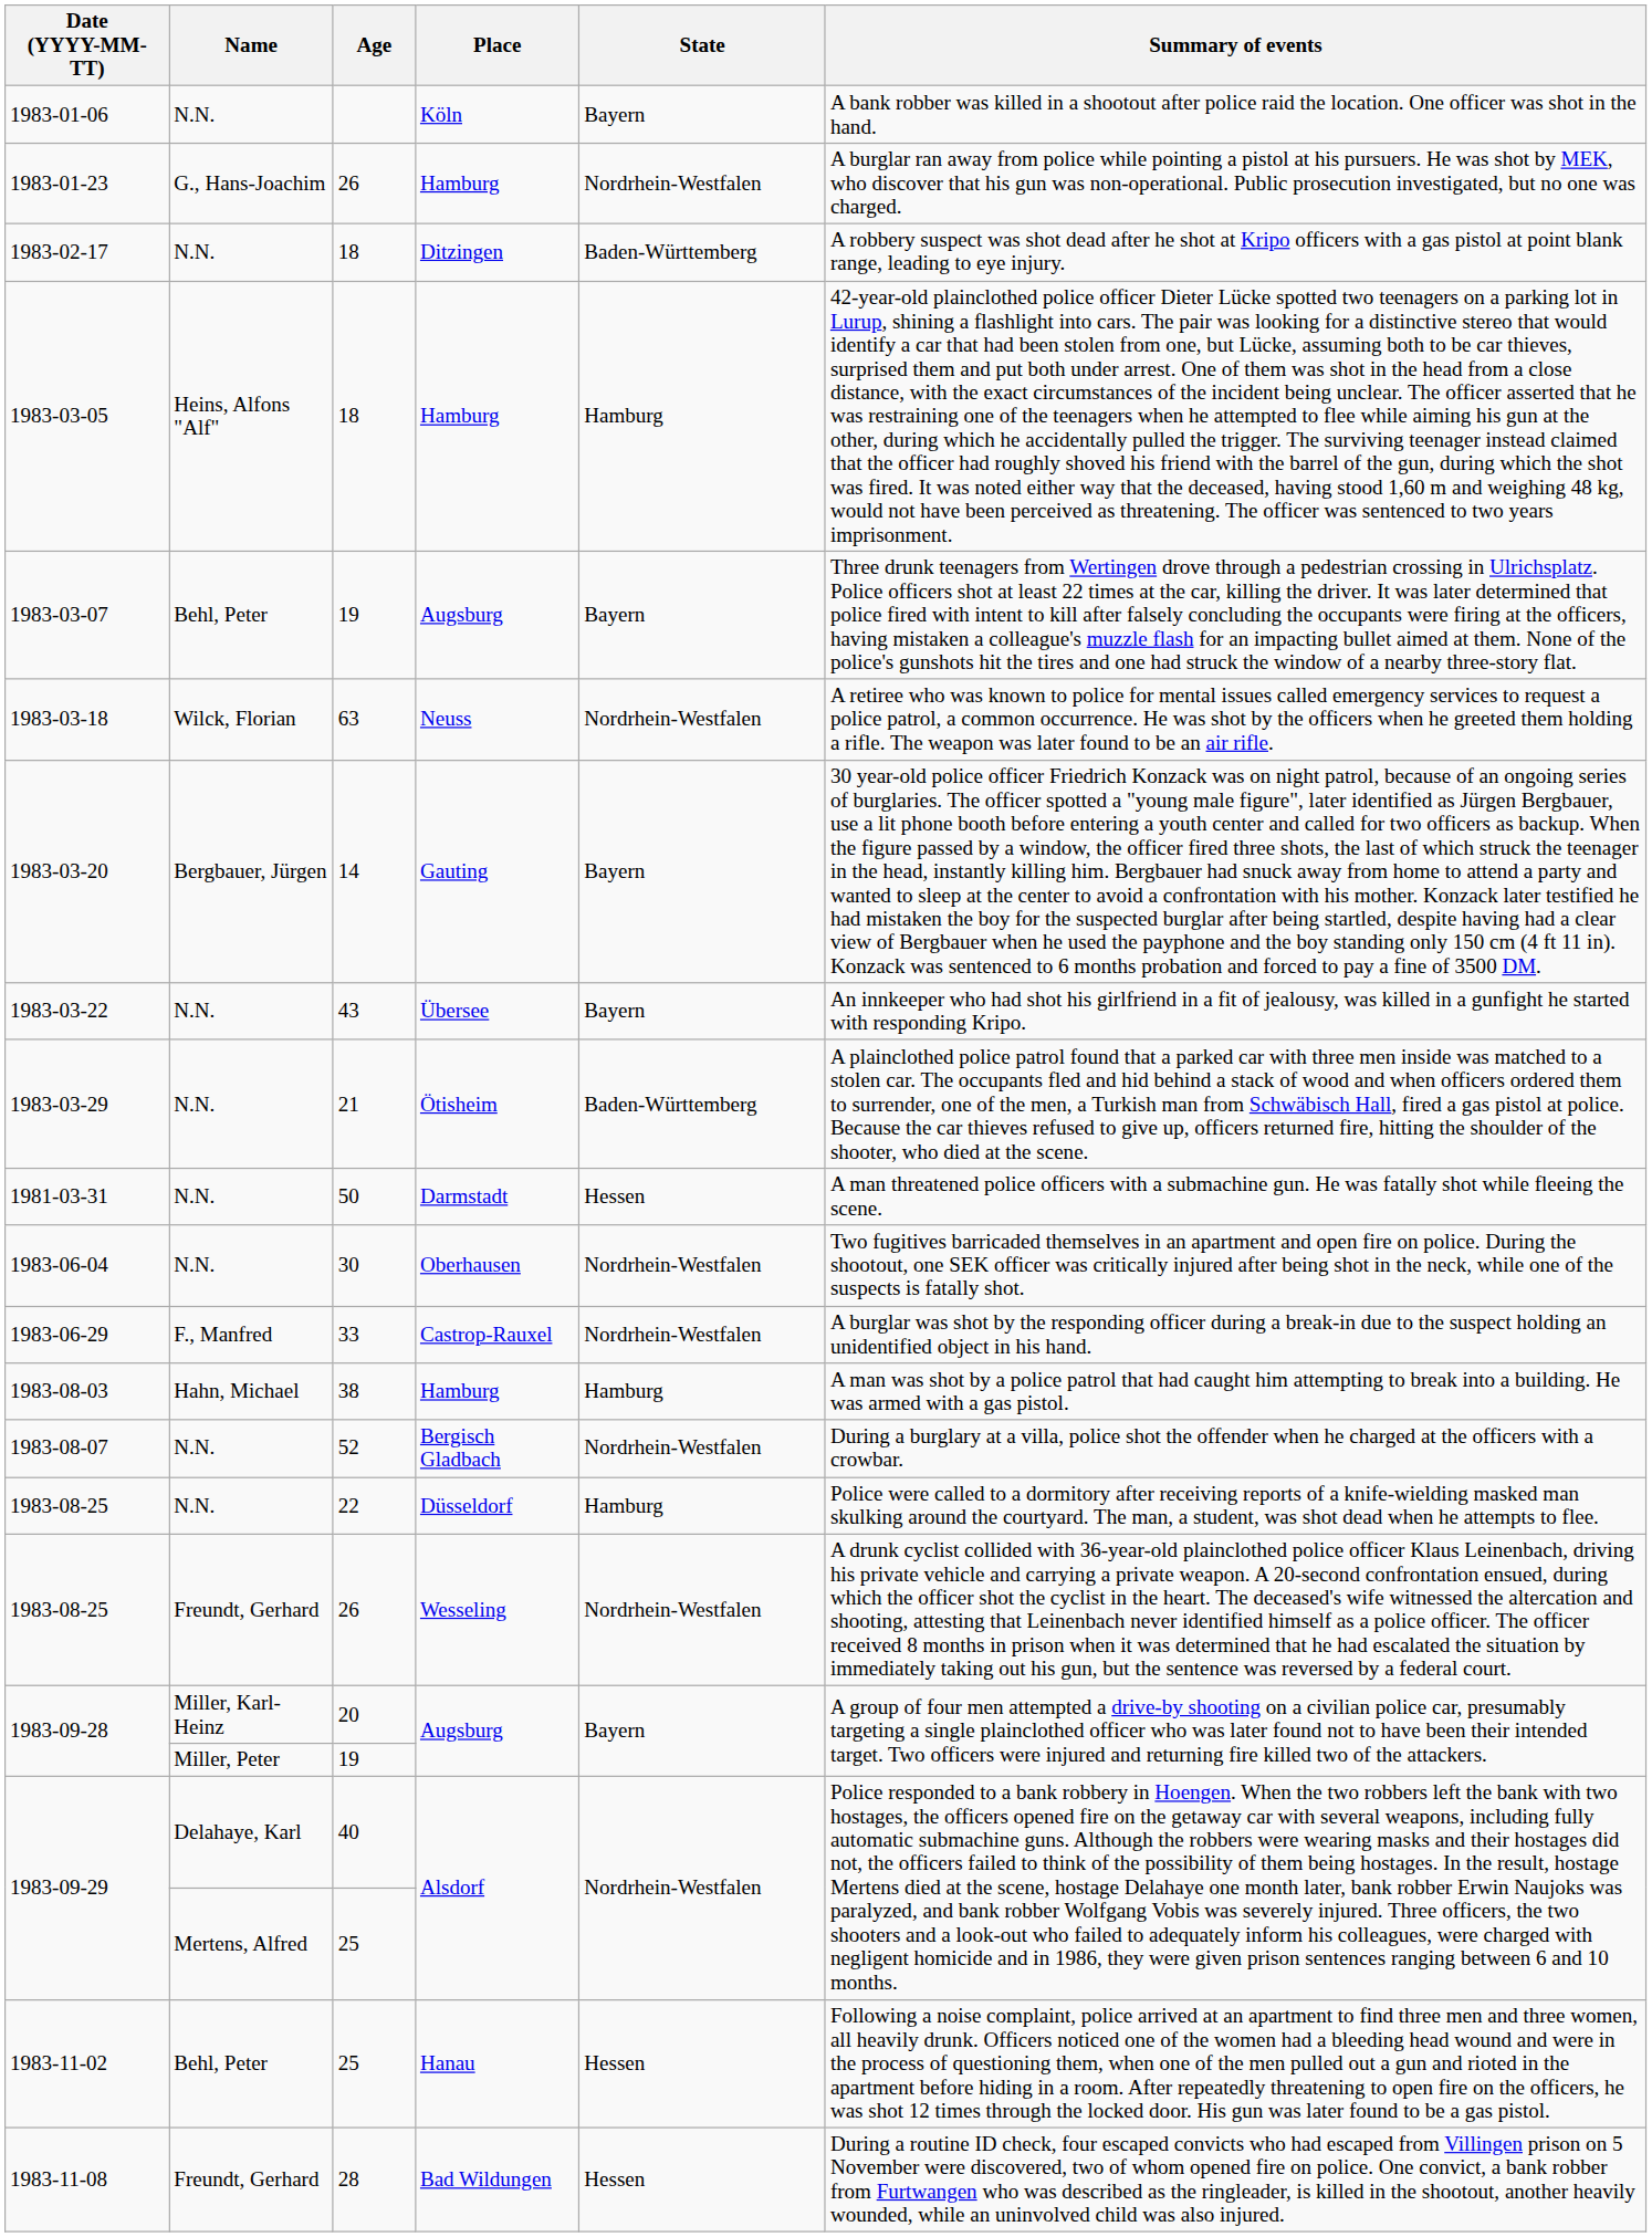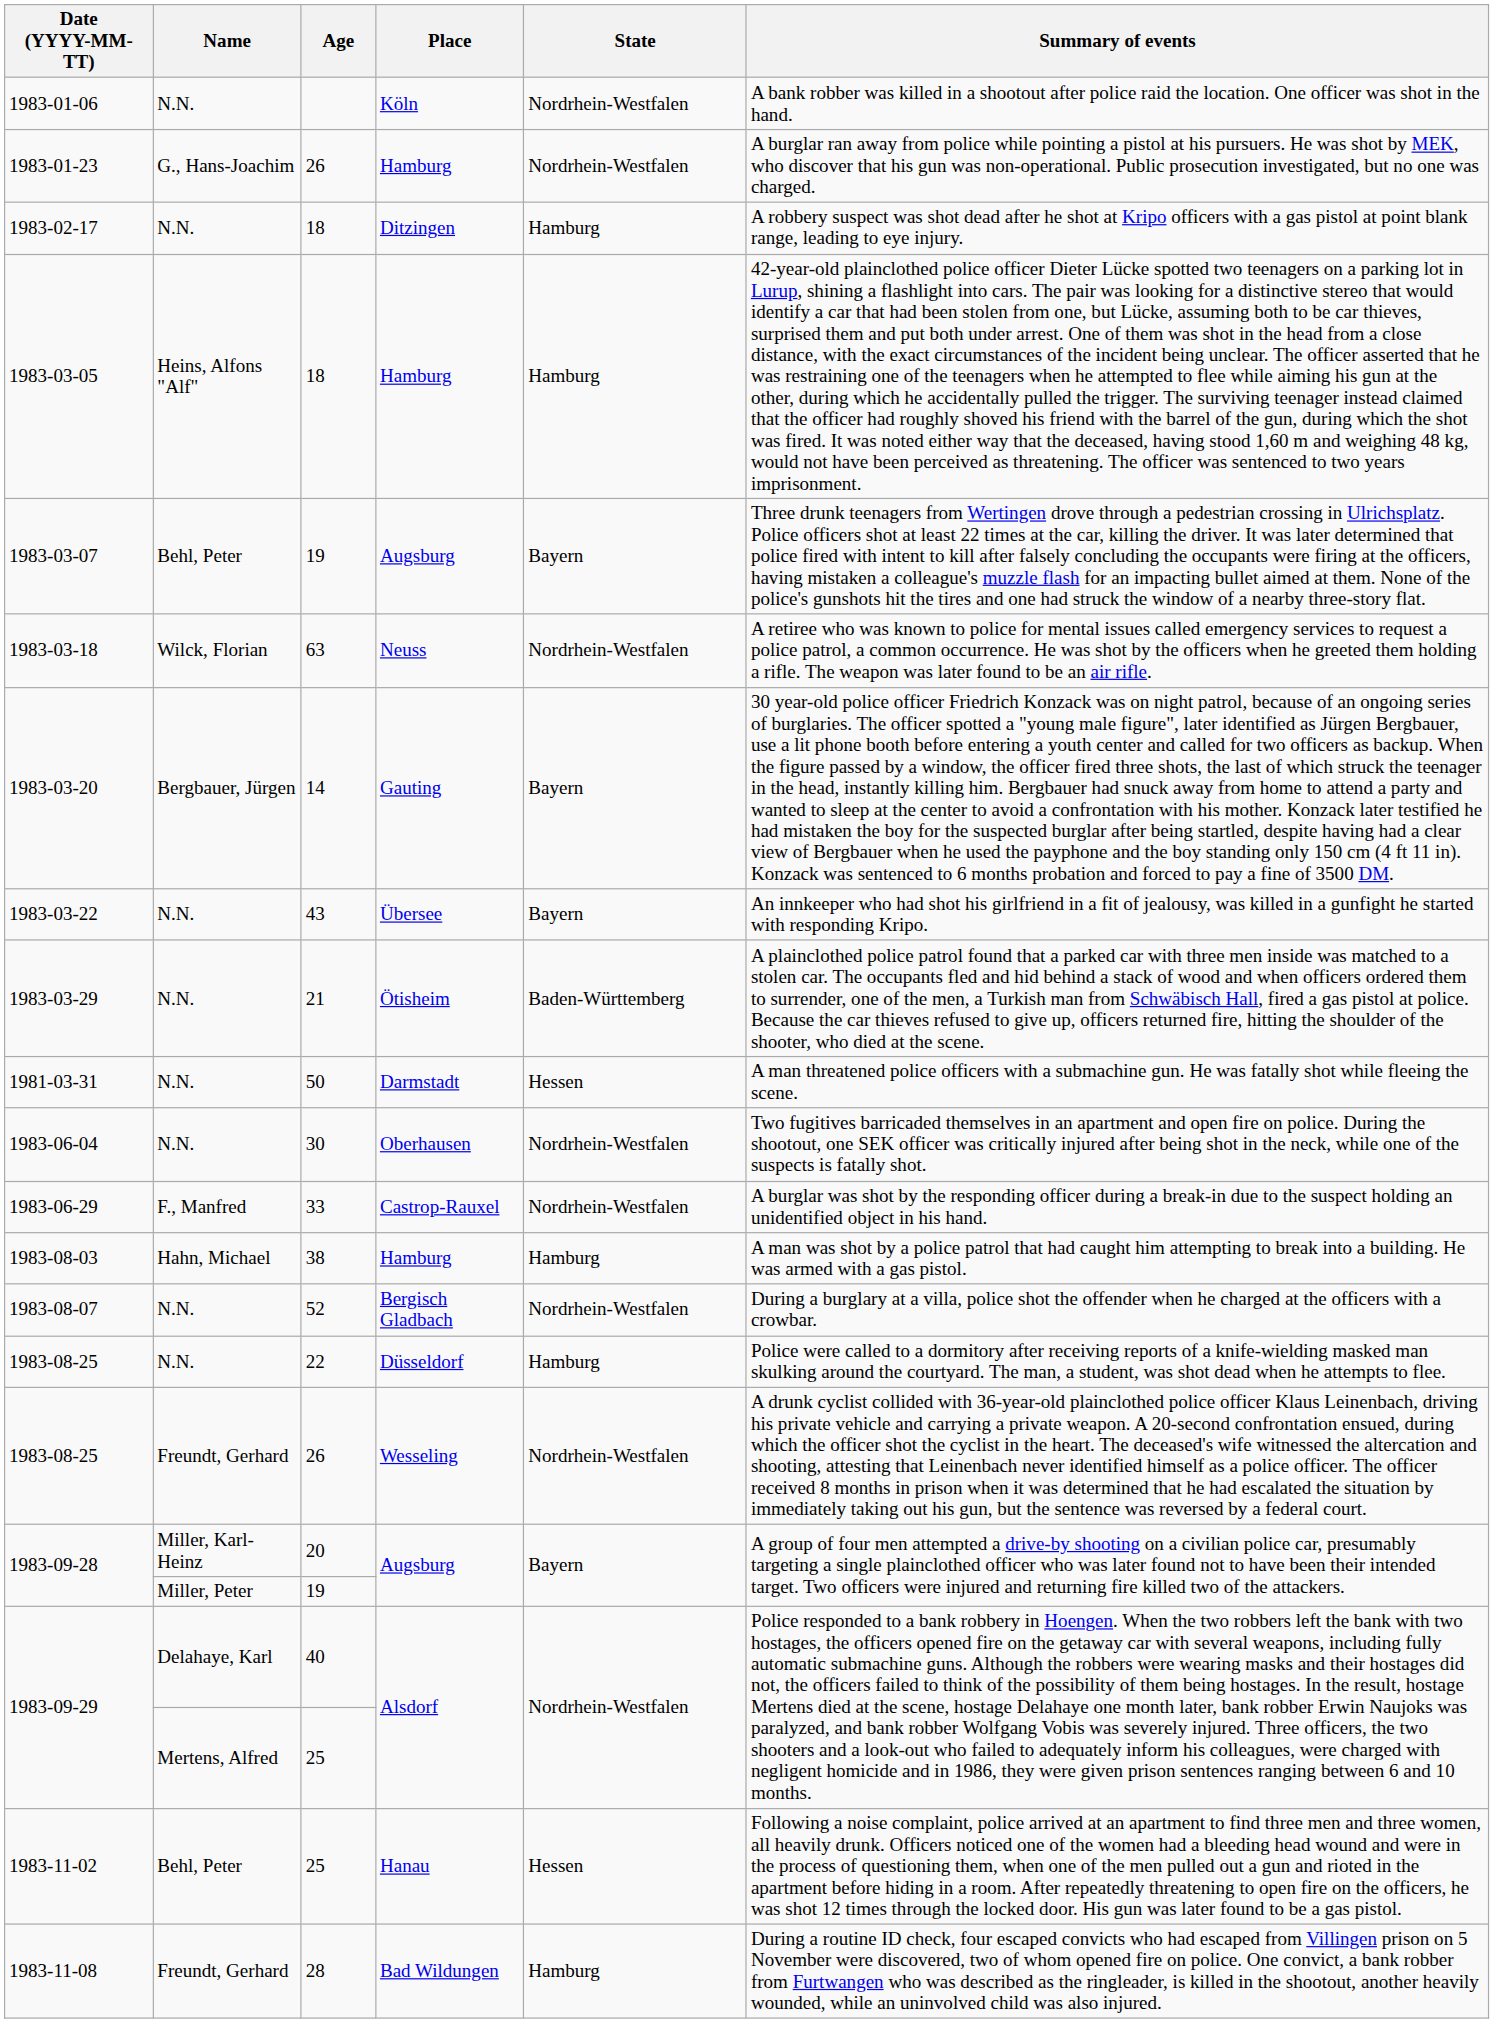1983-01-06 | State: Bayern -> Nordrhein-Westfalen
1983-02-17 | State: Baden-Württemberg -> Hamburg
1983-11-08 | State: Hessen -> Hamburg
